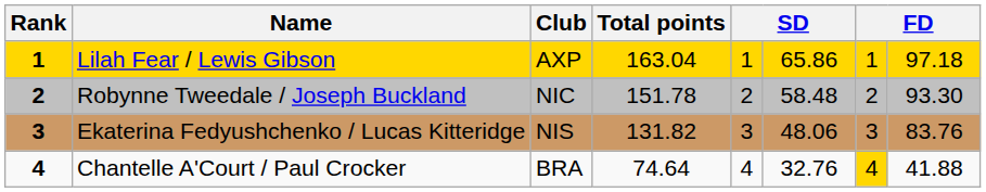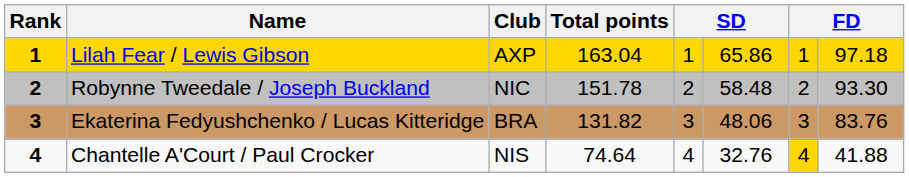Ekaterina Fedyushchenko / Lucas Kitteridge | Club: NIS -> BRA
Chantelle A'Court / Paul Crocker | Club: BRA -> NIS
